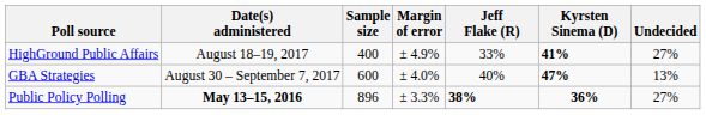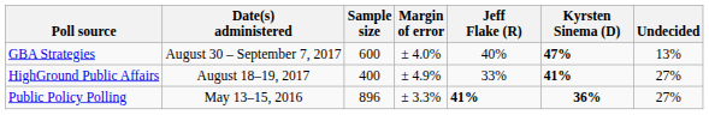rows swapped: GBA Strategies <-> HighGround Public Affairs
Public Policy Polling | Date(s) administered: bold -> normal
Public Policy Polling | Jeff Flake (R): 38% -> 41%
